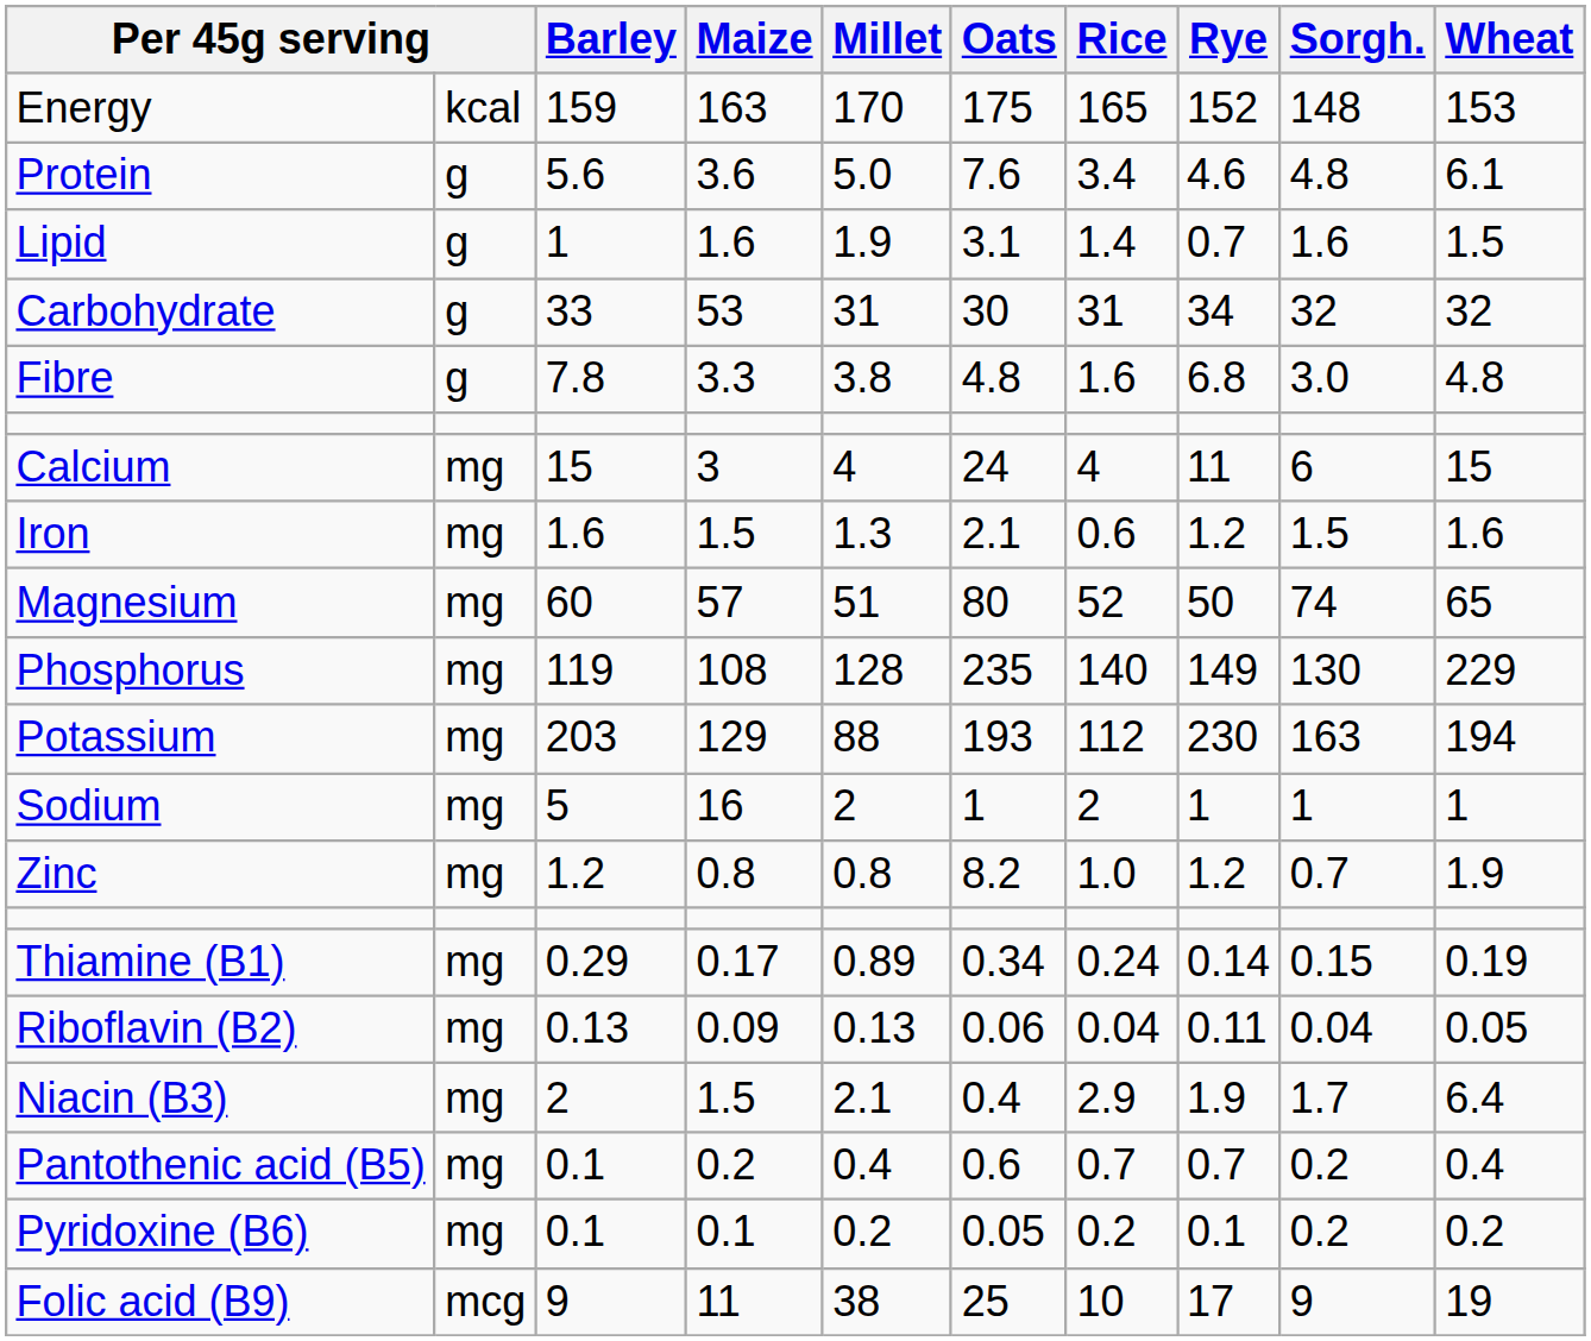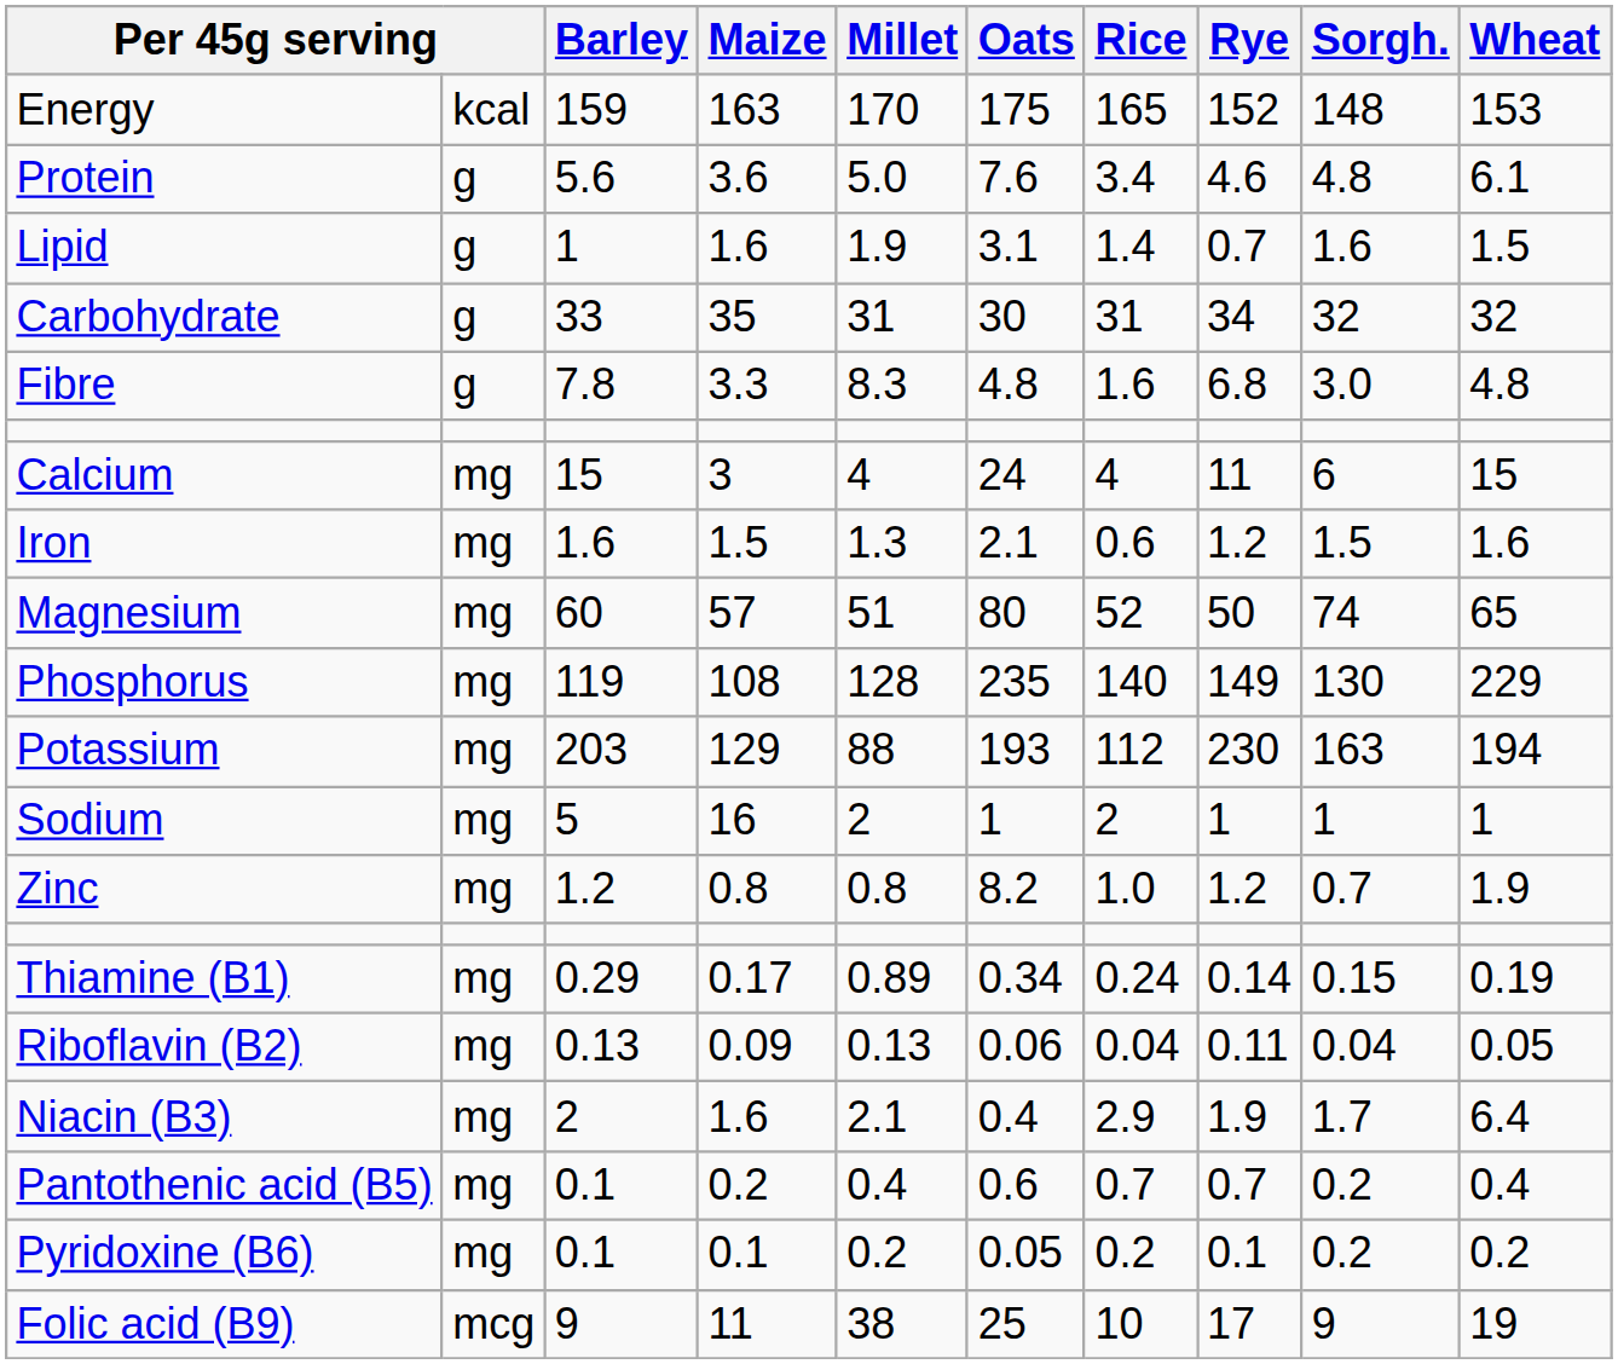Carbohydrate | Maize: 53 -> 35
Fibre | Millet: 3.8 -> 8.3
Niacin (B3) | Maize: 1.5 -> 1.6
